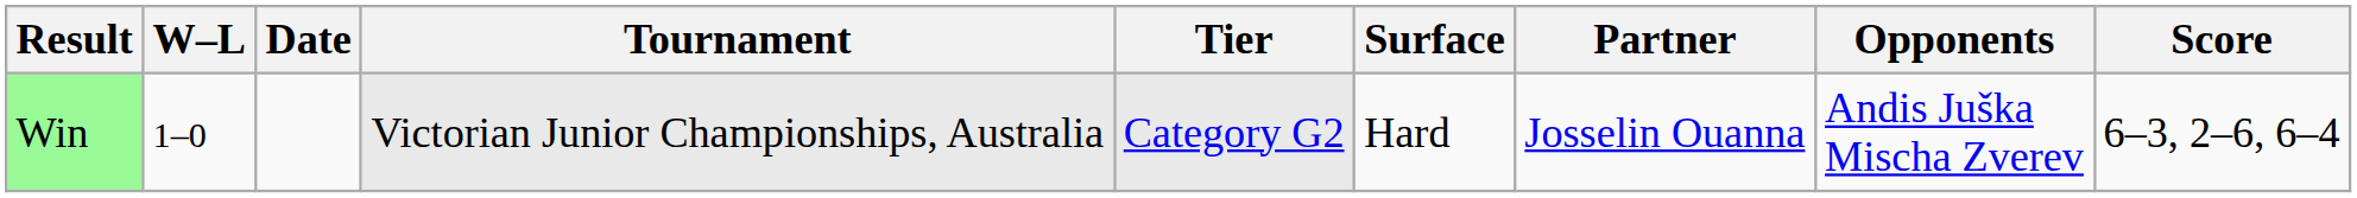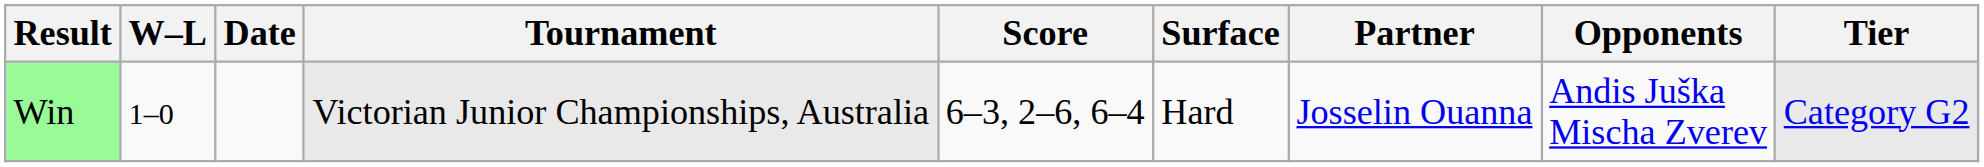columns swapped: Tier <-> Score
